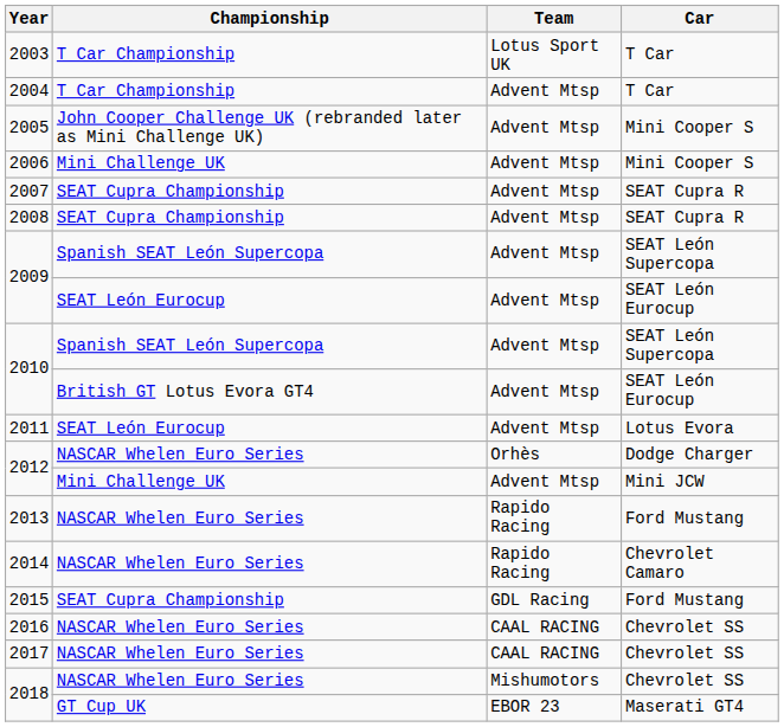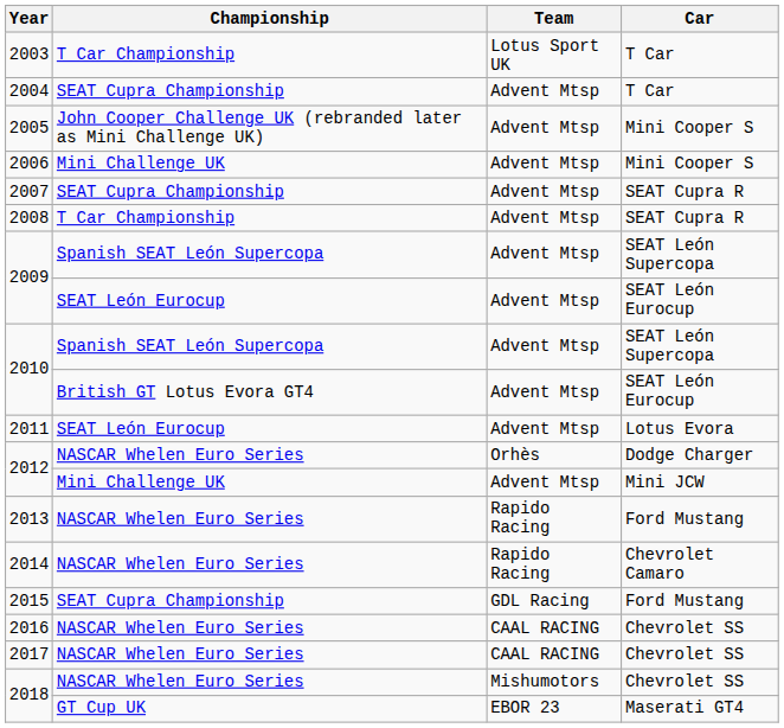2004 | Championship: T Car Championship -> SEAT Cupra Championship
2008 | Championship: SEAT Cupra Championship -> T Car Championship
